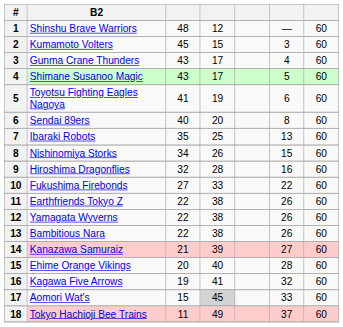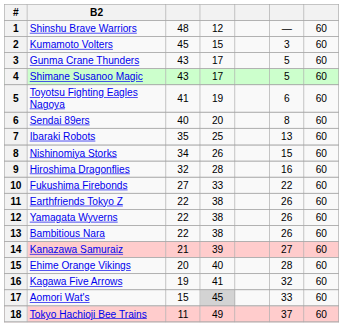Gunma Crane Thunders | column 6: 4 -> 5
